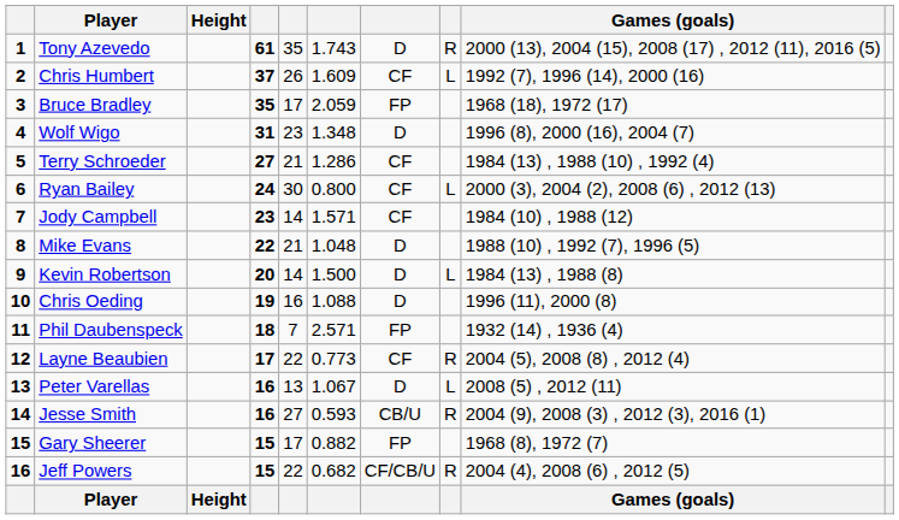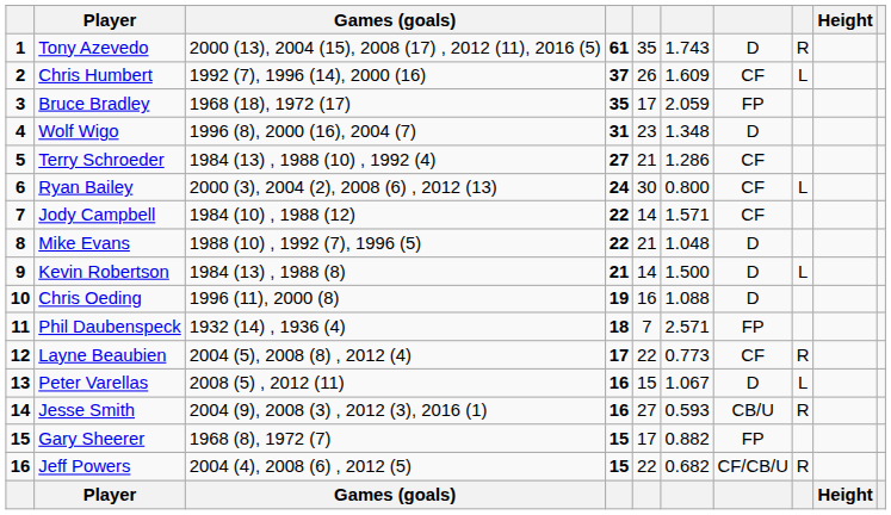columns swapped: Games (goals) <-> Height
Jody Campbell | column 4: 23 -> 22
Kevin Robertson | column 4: 20 -> 21
Peter Varellas | column 5: 13 -> 15
